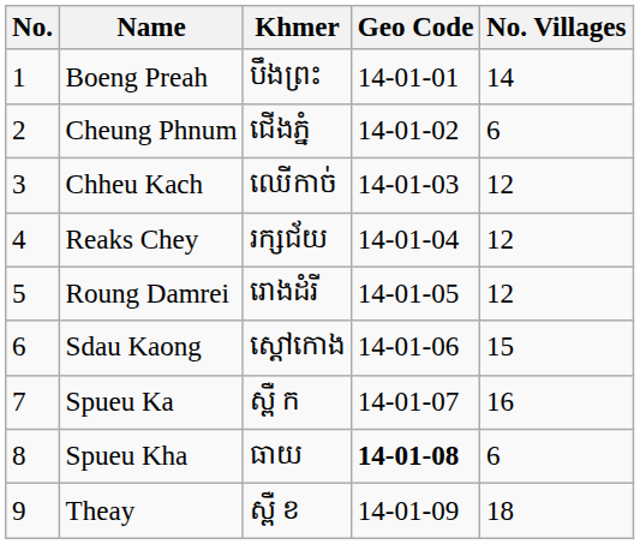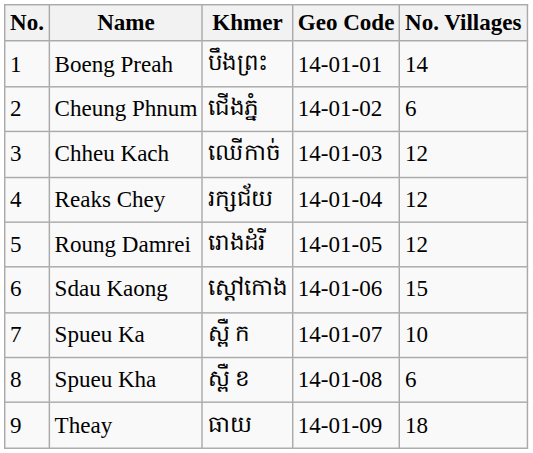Spueu Ka | No. Villages: 16 -> 10
Spueu Kha | Khmer: ធាយ -> ស្ពឺ ខ
Spueu Kha | Geo Code: bold -> normal
Theay | Khmer: ស្ពឺ ខ -> ធាយ
